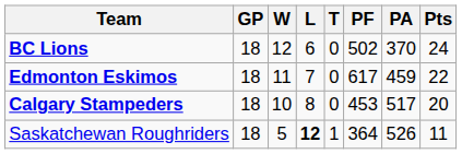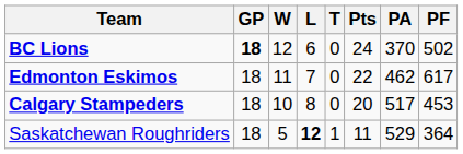columns swapped: PF <-> Pts
BC Lions | GP: normal -> bold
Edmonton Eskimos | PA: 459 -> 462
Saskatchewan Roughriders | PA: 526 -> 529
